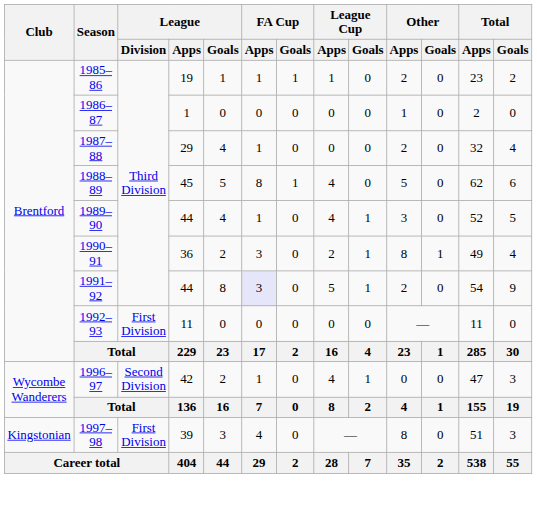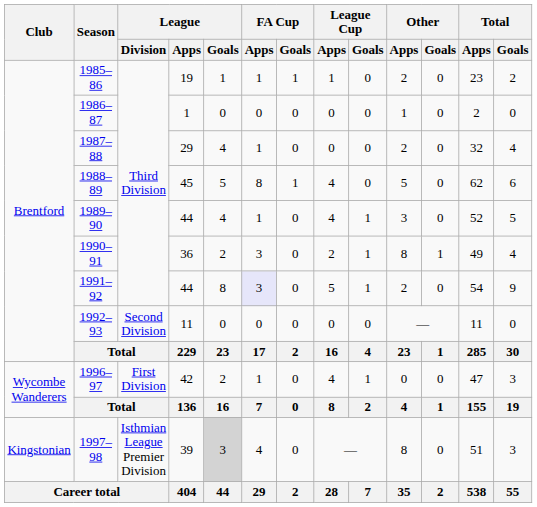1992–93 | League / Division: First Division -> Second Division
1996–97 | League / Division: Second Division -> First Division
1997–98 | League / Division: First Division -> Isthmian League Premier Division
1997–98 | League / Goals: no background -> lightgrey background
